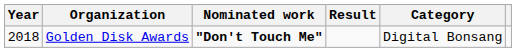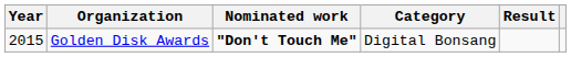columns swapped: Category <-> Result
Golden Disk Awards | Year: 2018 -> 2015
